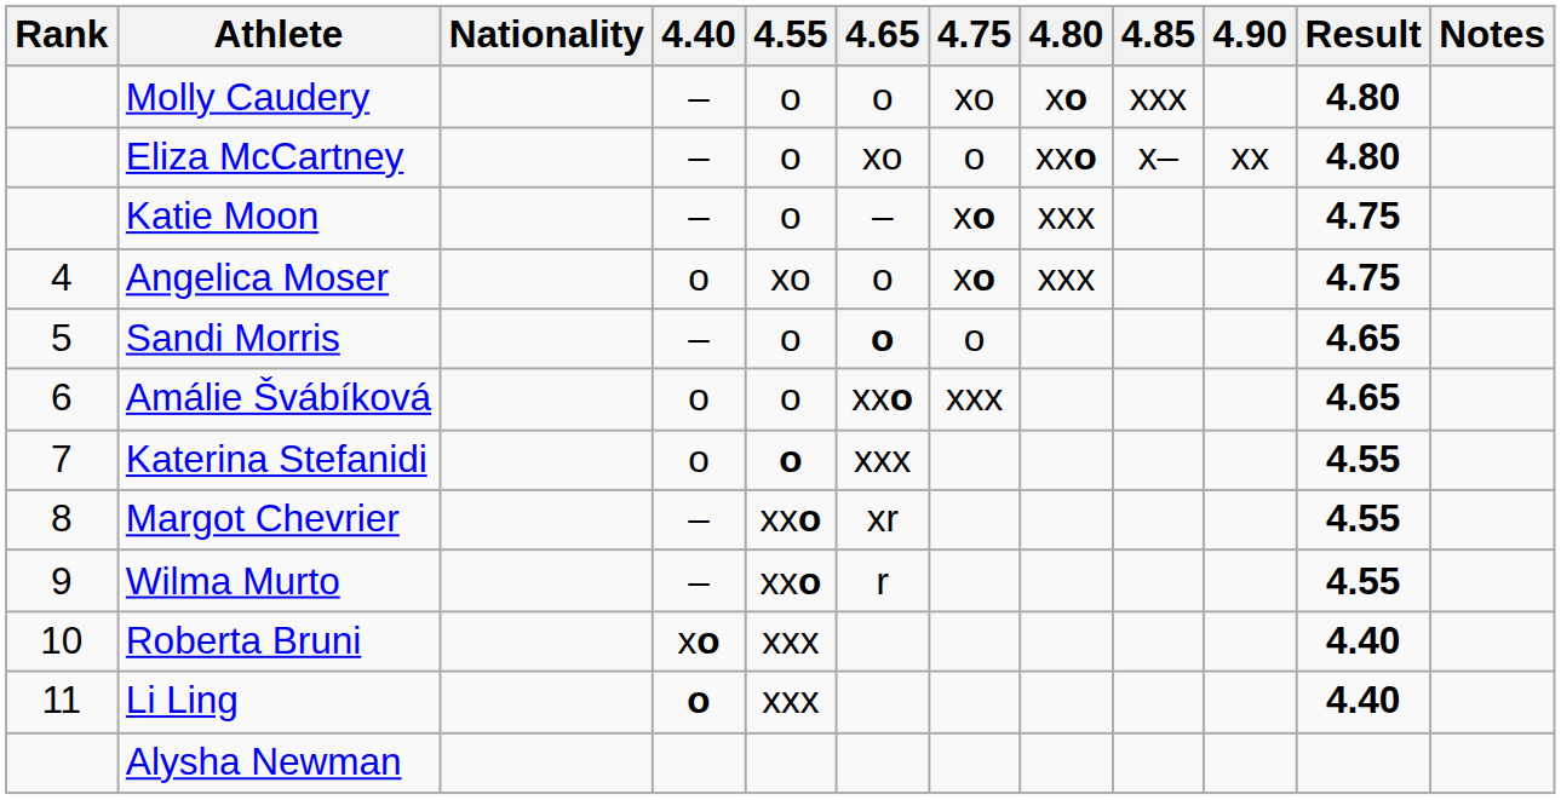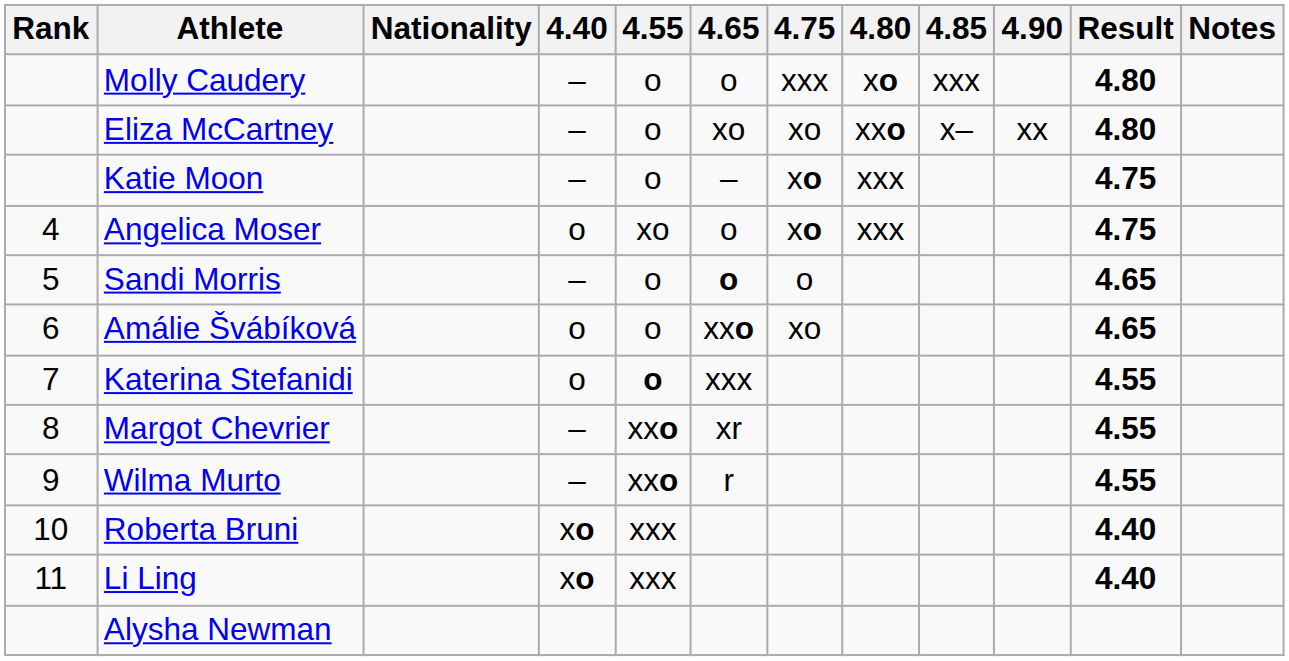Molly Caudery | 4.75: xo -> xxx
Eliza McCartney | 4.75: o -> xo
Amálie Švábíková | 4.75: xxx -> xo
Li Ling | 4.40: o -> xo
